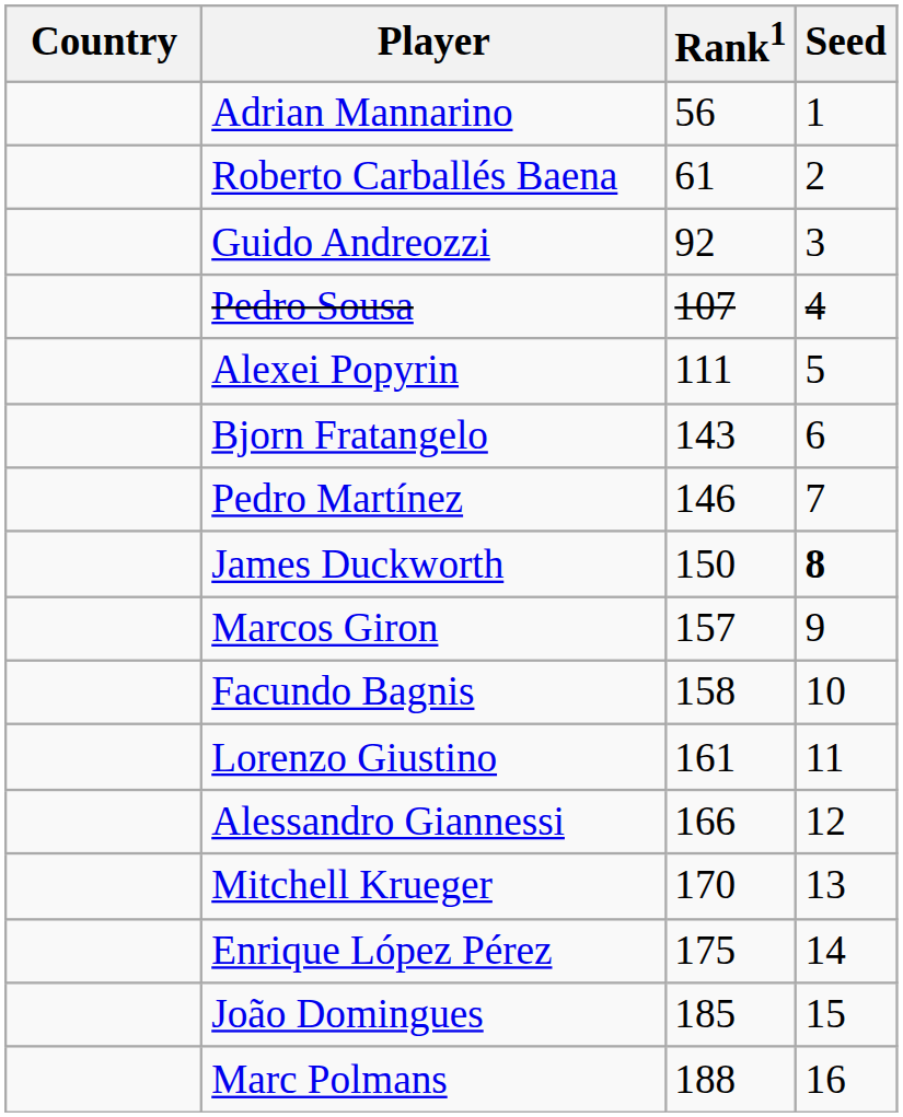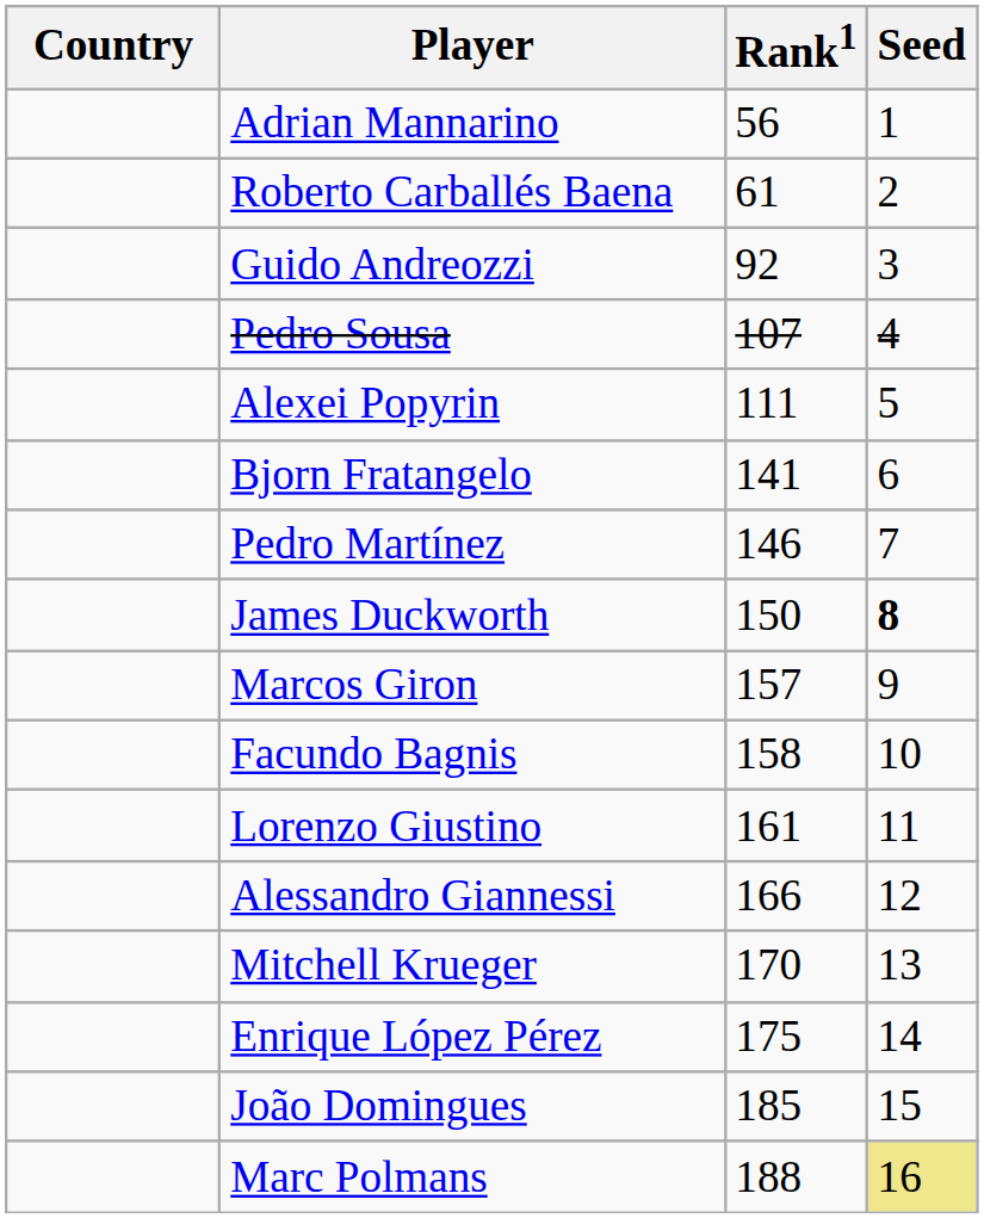Bjorn Fratangelo | Rank1: 143 -> 141
Marc Polmans | Seed: no background -> khaki background
